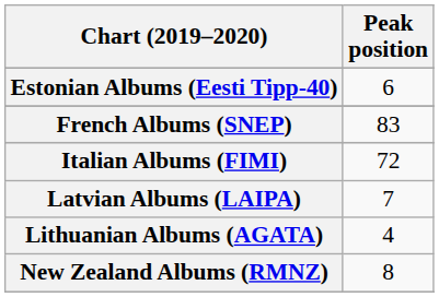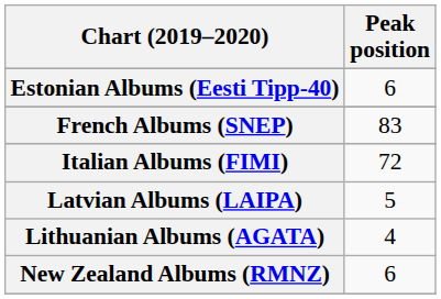Latvian Albums (LAIPA) | Peak position: 7 -> 5
New Zealand Albums (RMNZ) | Peak position: 8 -> 6
